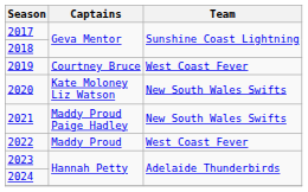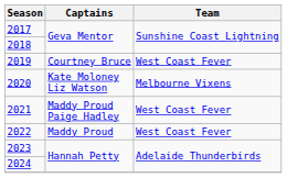2020 | Team: New South Wales Swifts -> Melbourne Vixens
2021 | Team: New South Wales Swifts -> West Coast Fever
